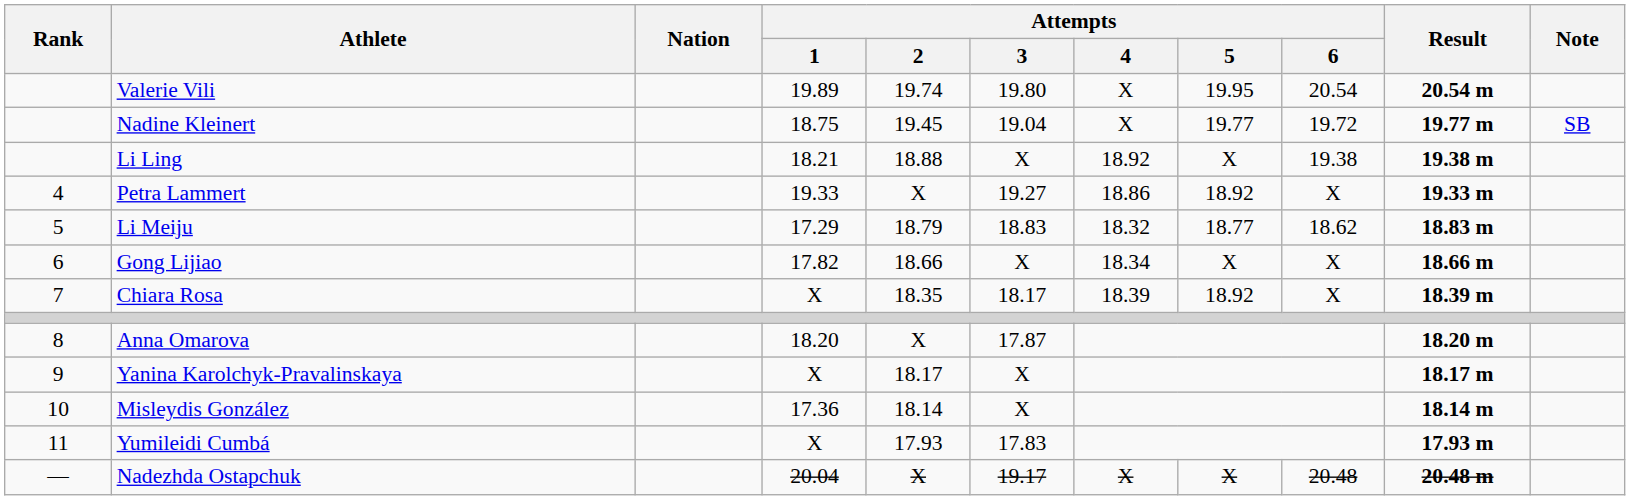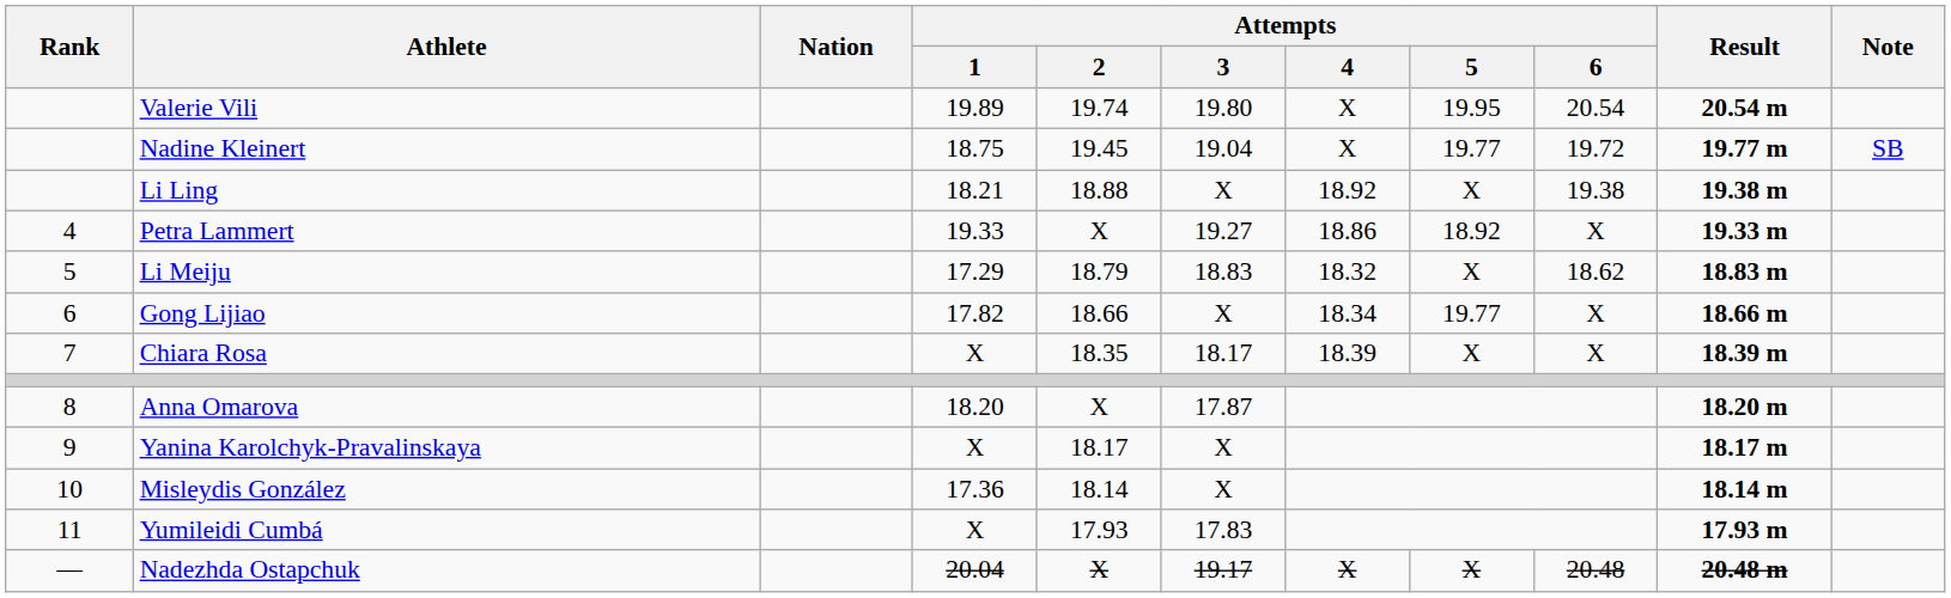Li Meiju | Attempts / 5: 18.77 -> X
Gong Lijiao | Attempts / 5: X -> 19.77
Chiara Rosa | Attempts / 5: 18.92 -> X
